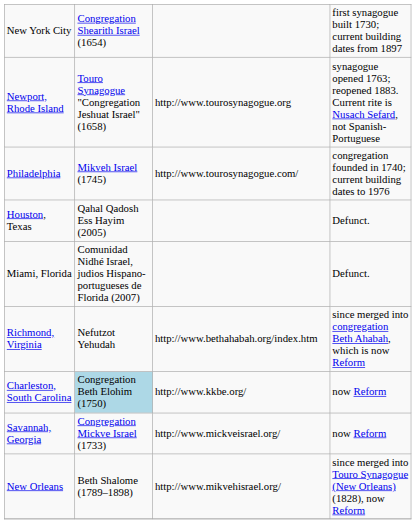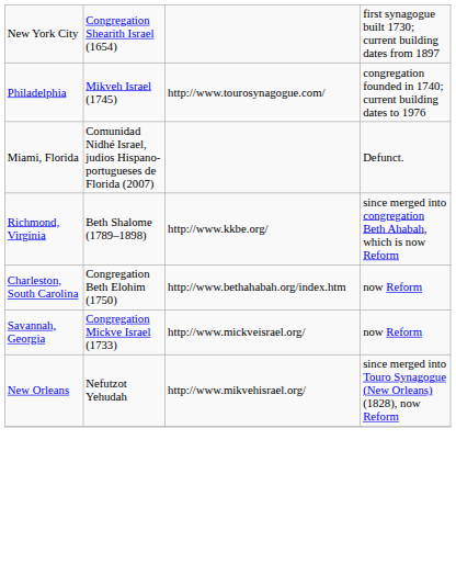- row: Newport, Rhode Island | Touro Synagogue "Congregation Jeshuat Israel" (1658) | http://www.tourosynagogue.org | synagogue opened 1763; reopened 1883. Current rite is Nusach Sefard, not Spanish-Portuguese
- row: Houston, Texas | Qahal Qadosh Ess Hayim (2005) | Defunct.
Richmond, Virginia | column 2: Nefutzot Yehudah -> Beth Shalome (1789–1898)
Richmond, Virginia | column 3: http://www.bethahabah.org/index.htm -> http://www.kkbe.org/
Charleston, South Carolina | column 2: lightblue background -> no background
Charleston, South Carolina | column 3: http://www.kkbe.org/ -> http://www.bethahabah.org/index.htm
New Orleans | column 2: Beth Shalome (1789–1898) -> Nefutzot Yehudah
